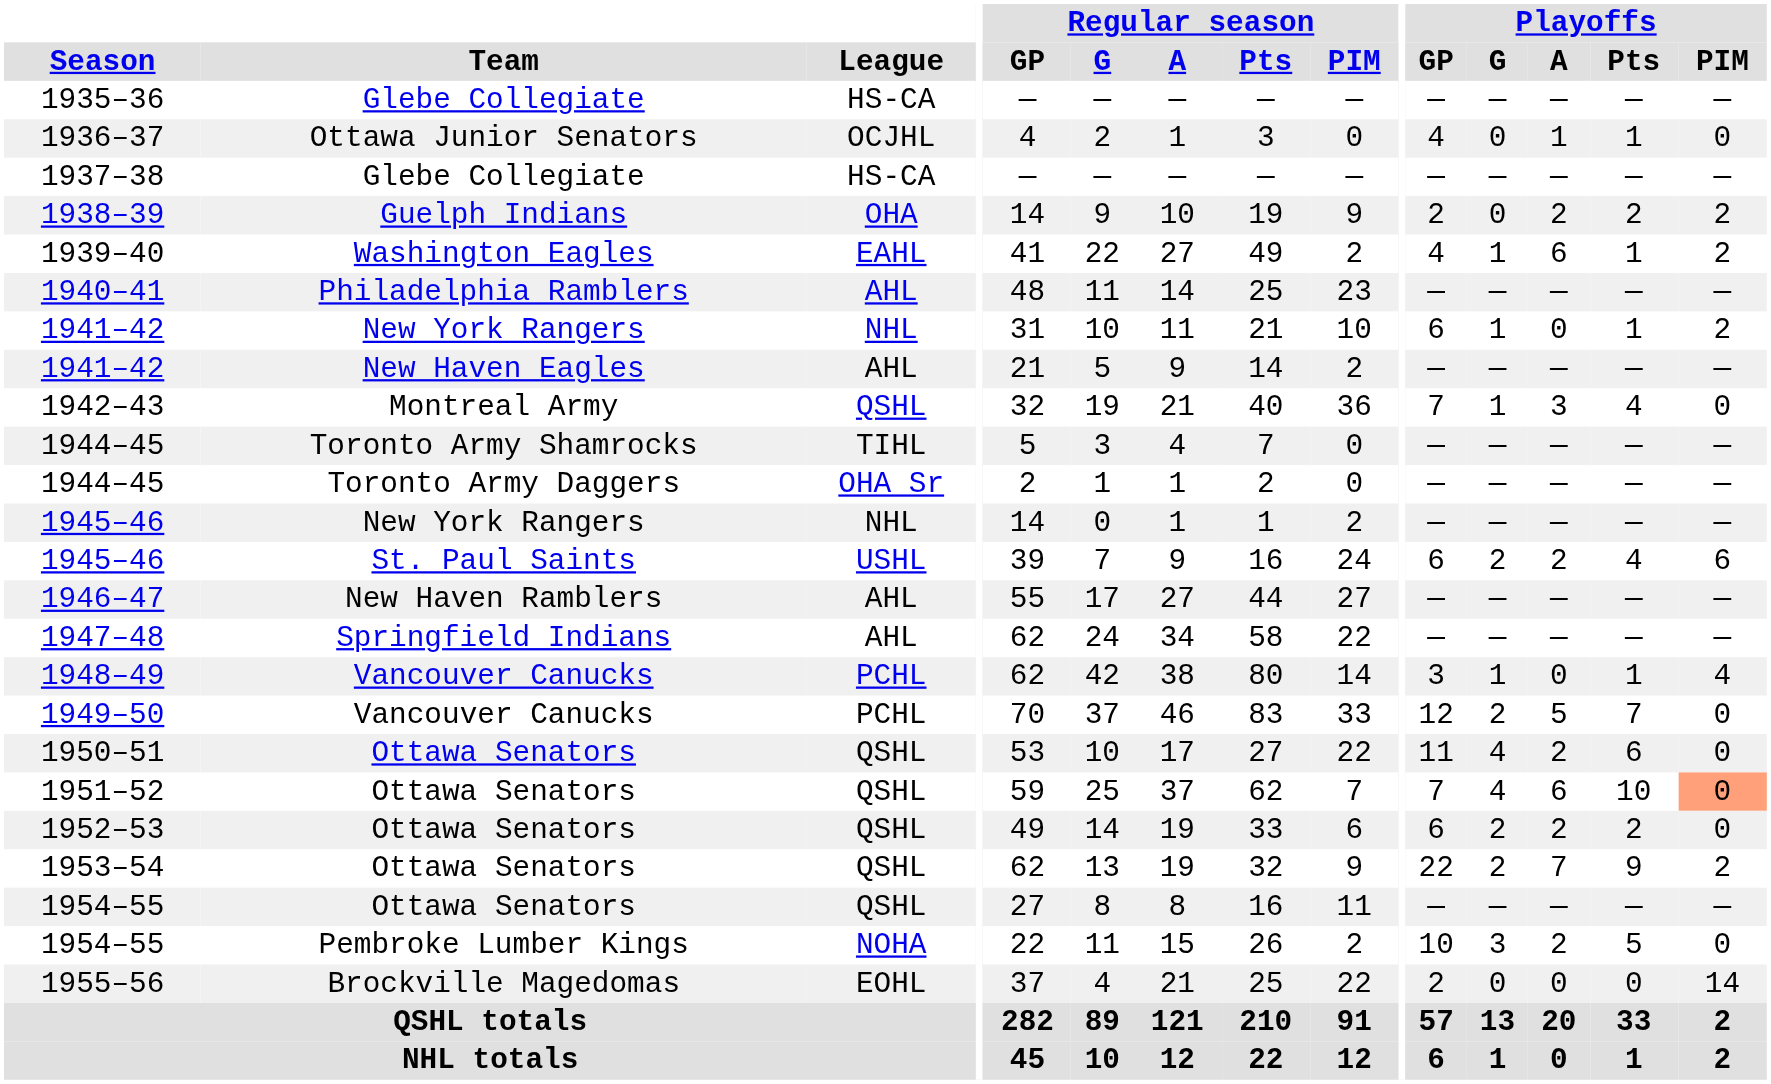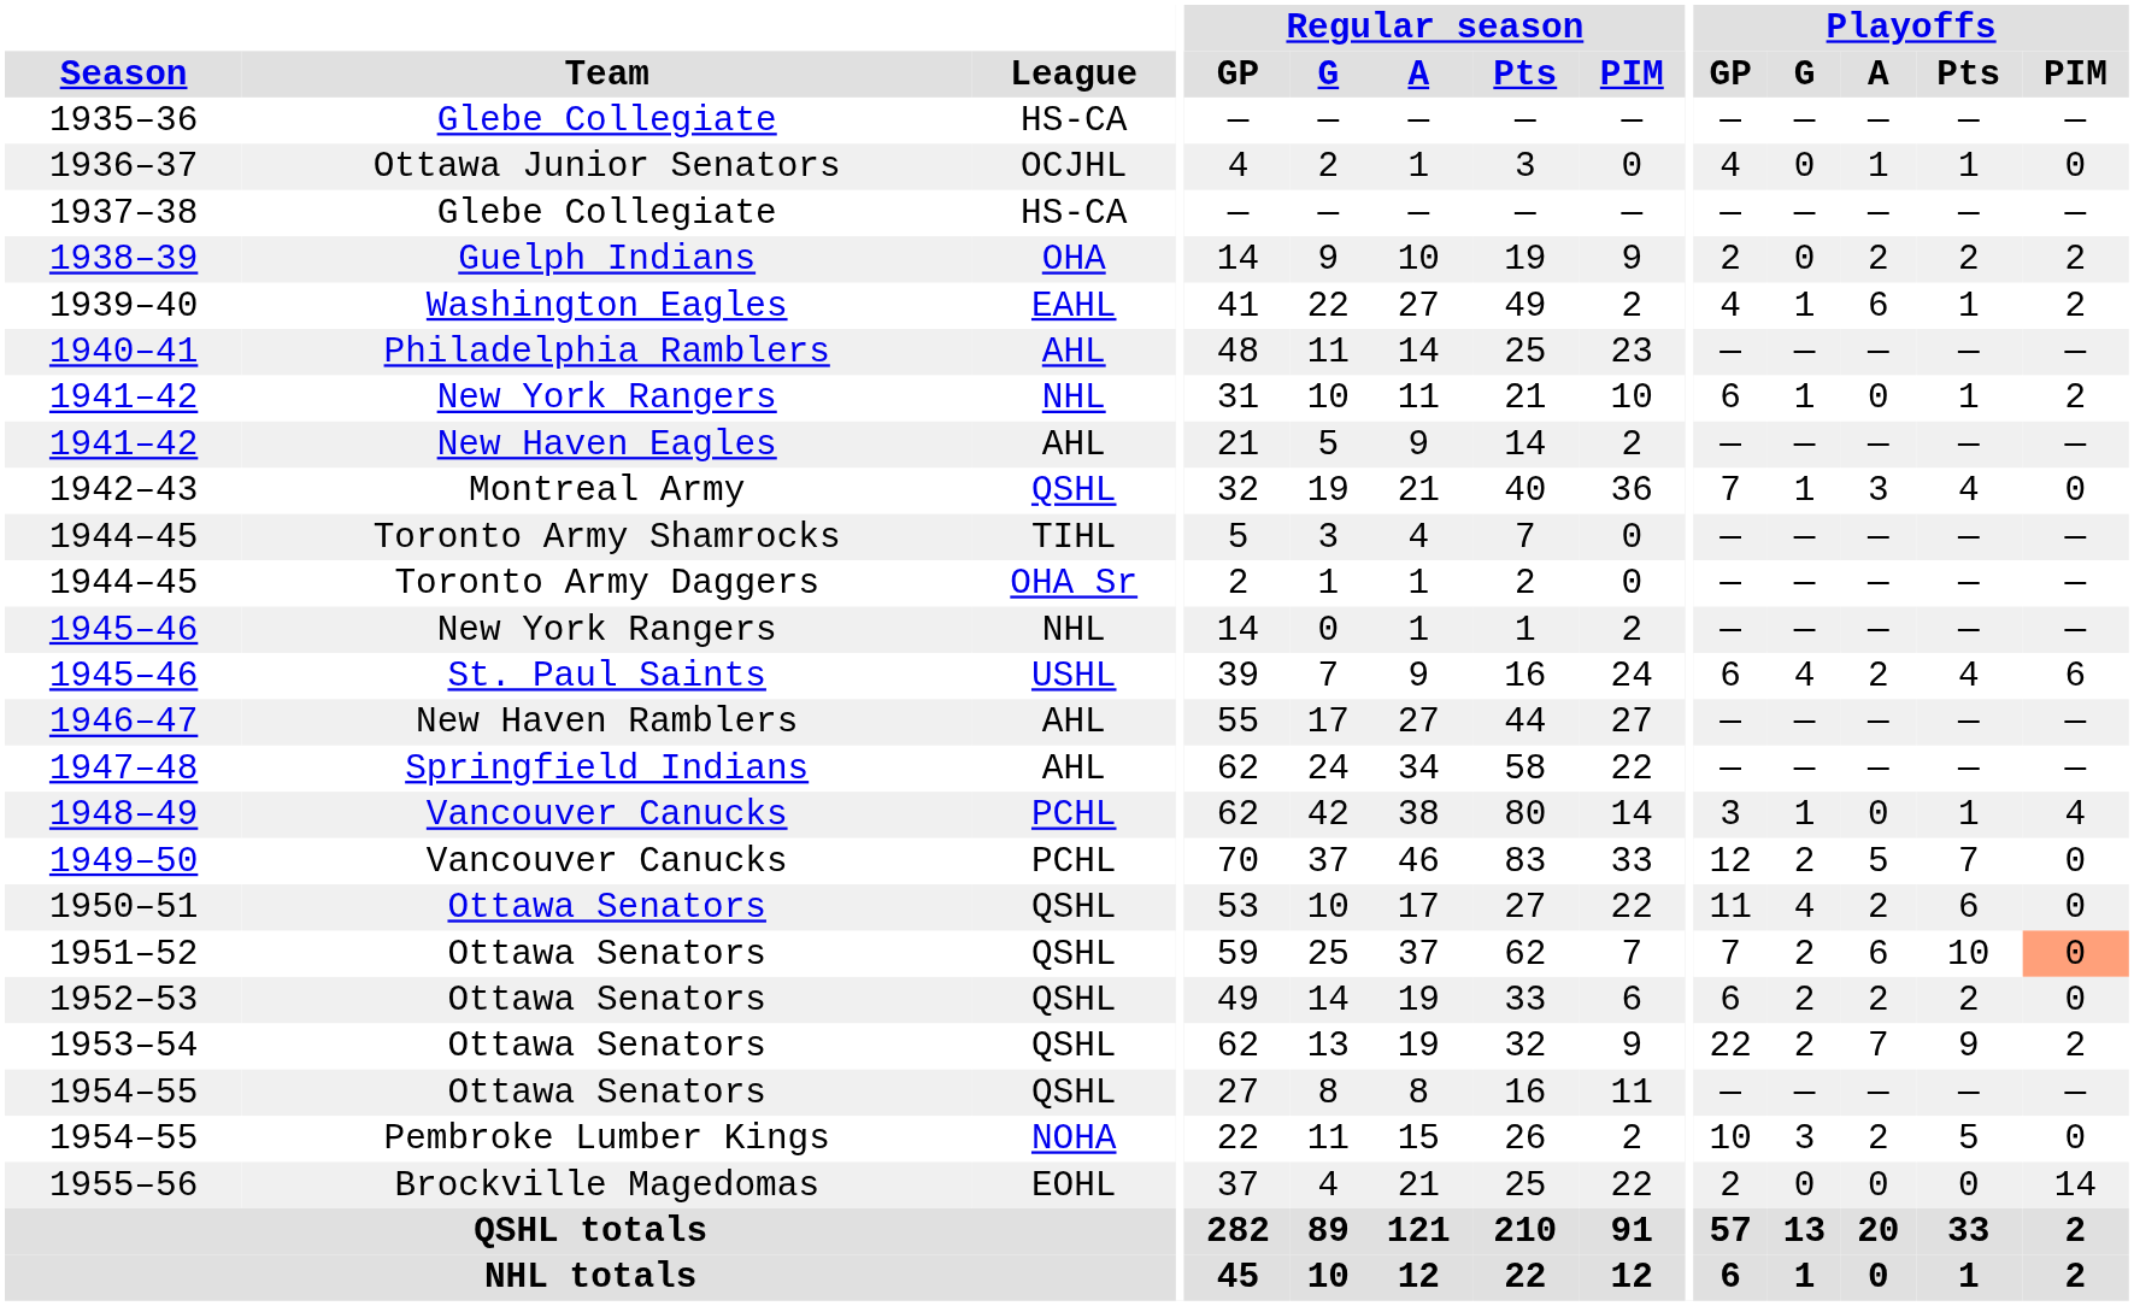1945–46 / St. Paul Saints | Playoffs / G: 2 -> 4
1951–52 | Playoffs / G: 4 -> 2
